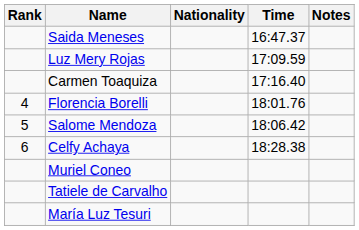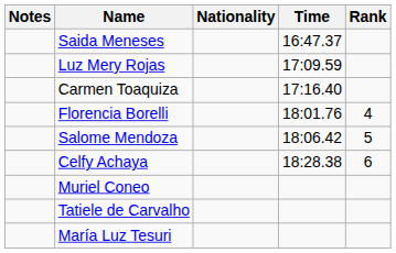columns swapped: Rank <-> Notes
